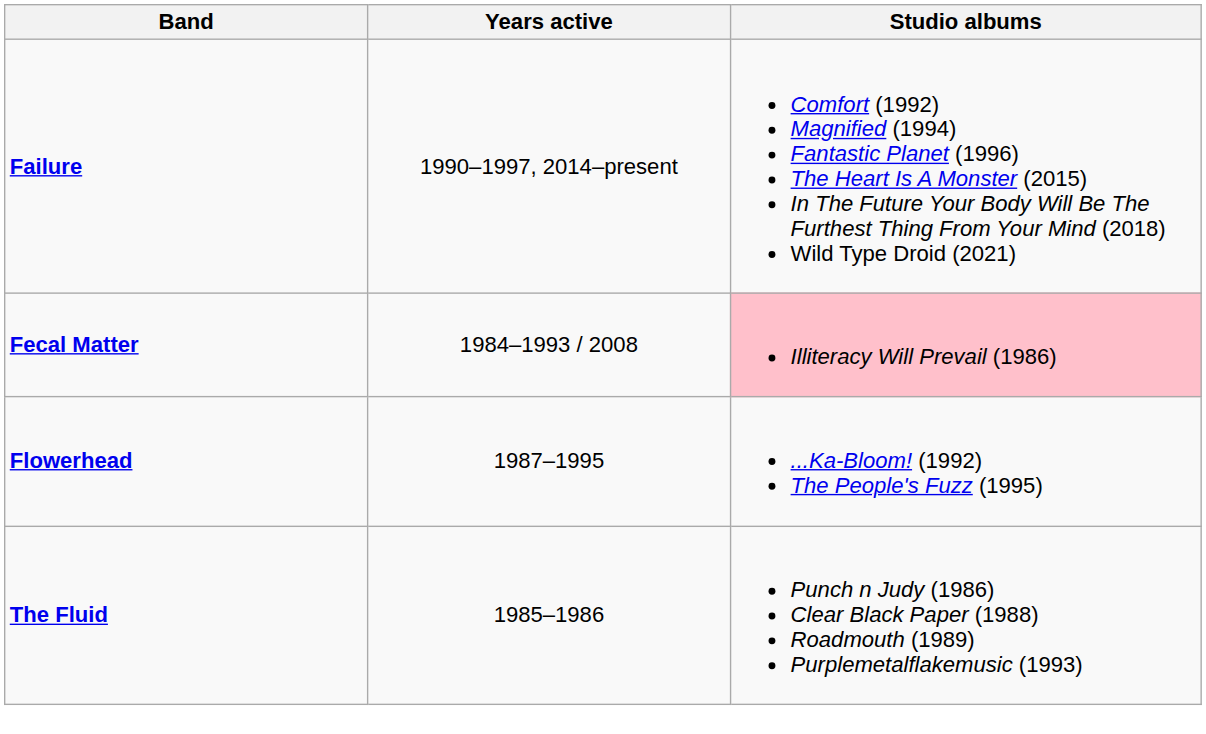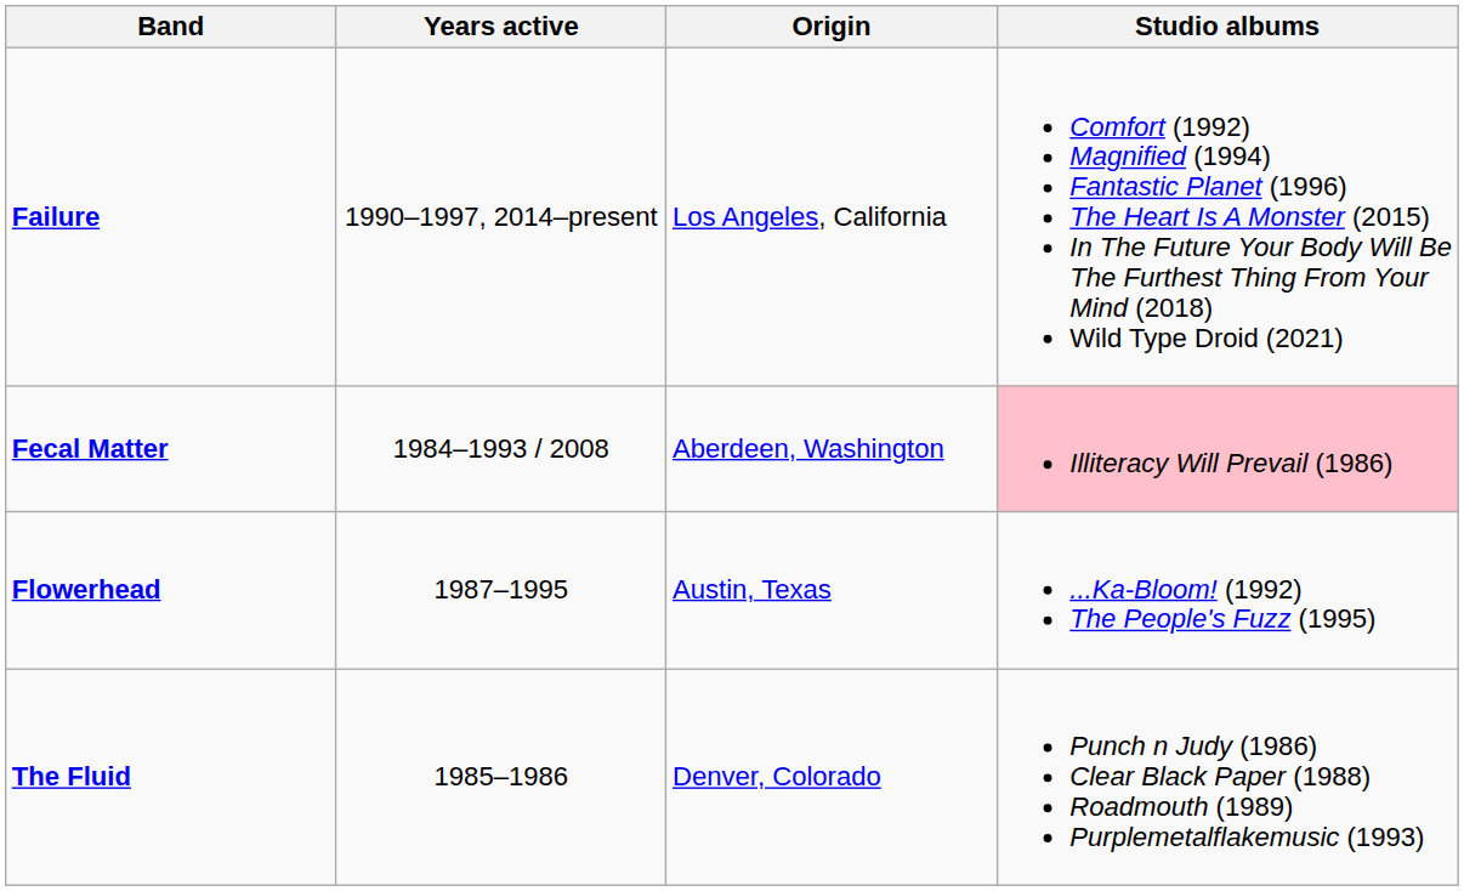+ column: Origin | Los Angeles, California | Aberdeen, Washington | Austin, Texas | Denver, Colorado
